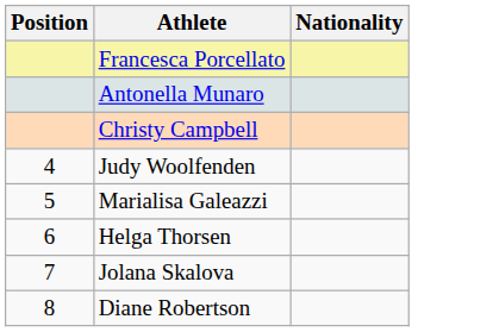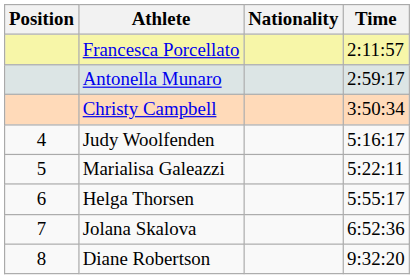+ column: Time | 2:11:57 | 2:59:17 | 3:50:34 | 5:16:17 | 5:22:11 | 5:55:17 | 6:52:36 | 9:32:20
